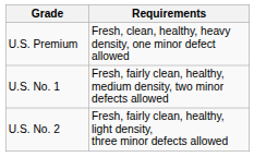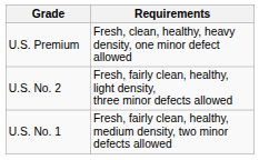rows swapped: U.S. No. 1 <-> U.S. No. 2
